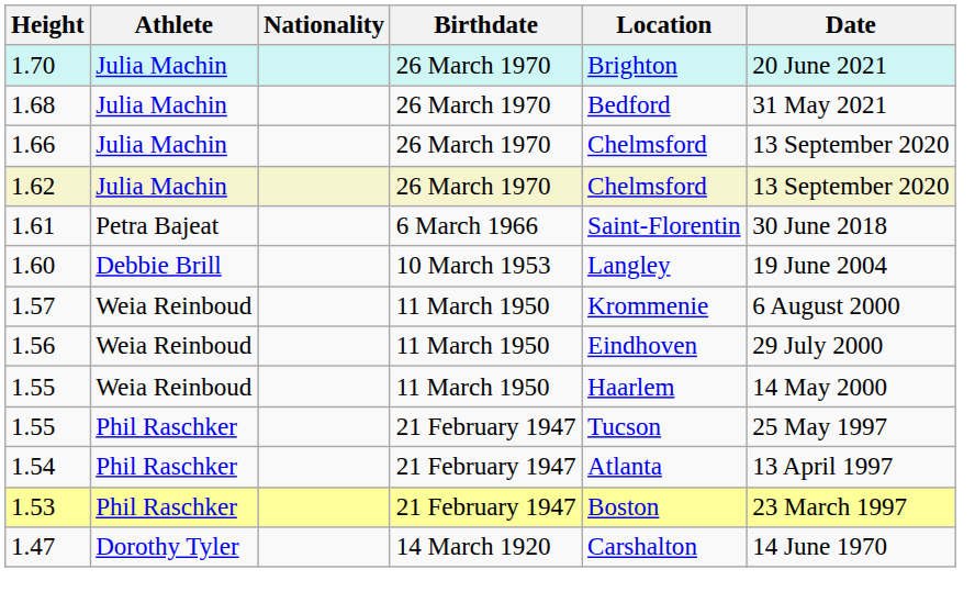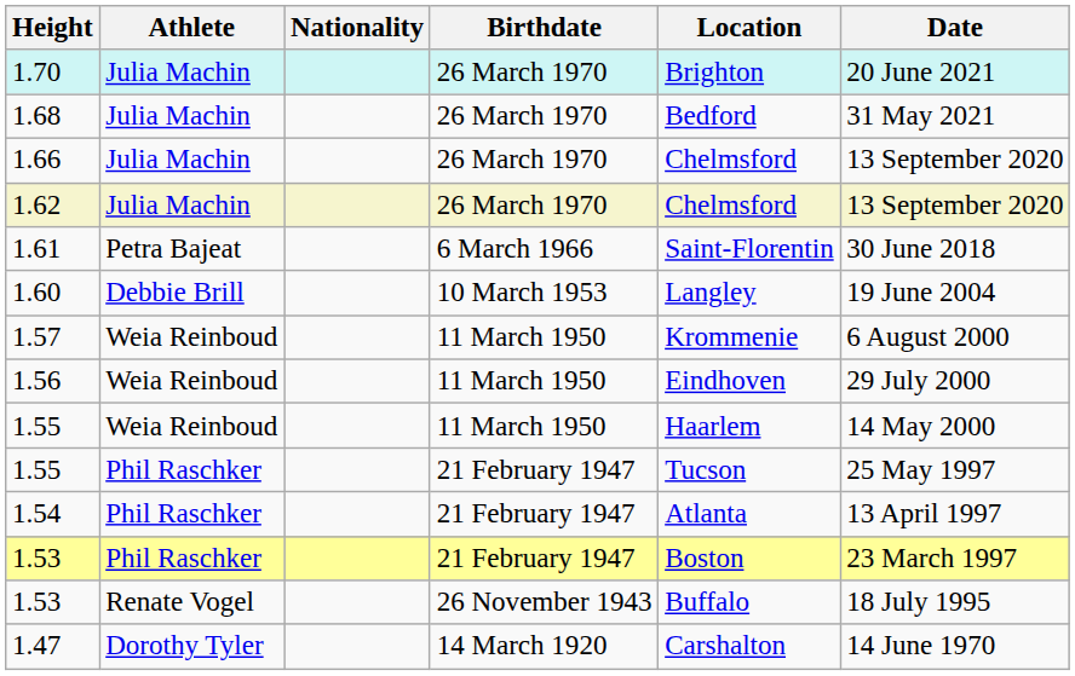+ row: 1.53 | Renate Vogel | 26 November 1943 | Buffalo | 18 July 1995
